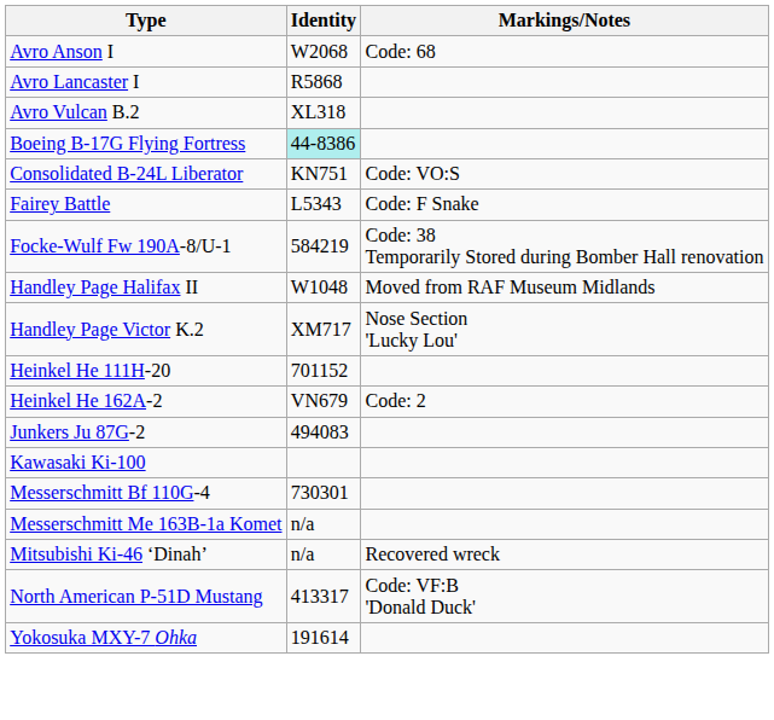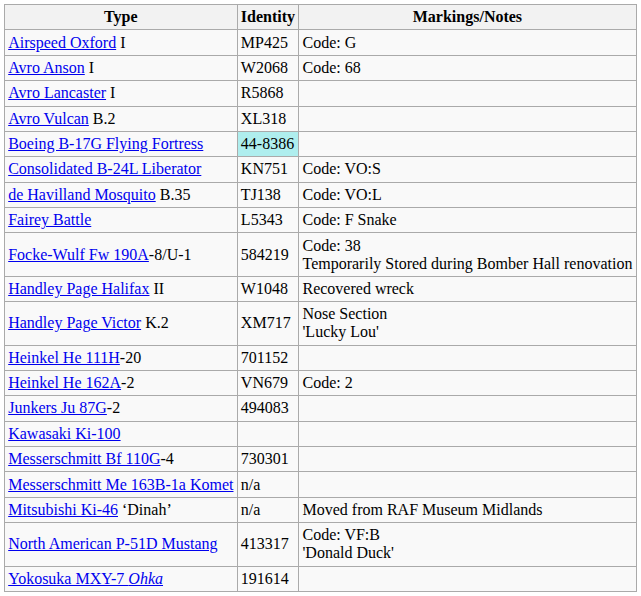+ row: Airspeed Oxford I | MP425 | Code: G
+ row: de Havilland Mosquito B.35 | TJ138 | Code: VO:L
Handley Page Halifax II | Markings/Notes: Moved from RAF Museum Midlands -> Recovered wreck
Mitsubishi Ki-46 ‘Dinah’ | Markings/Notes: Recovered wreck -> Moved from RAF Museum Midlands
